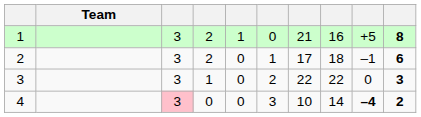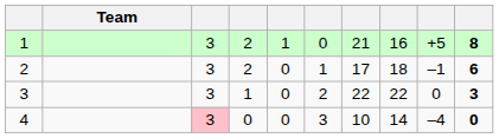4 | column 9: bold -> normal
4 | column 10: 2 -> 0
